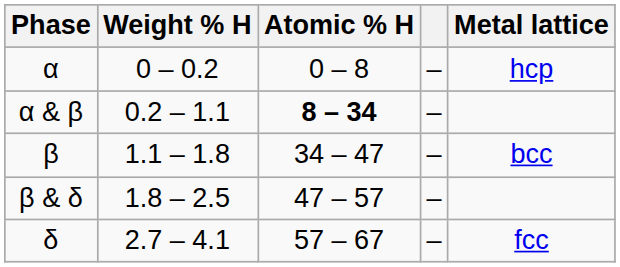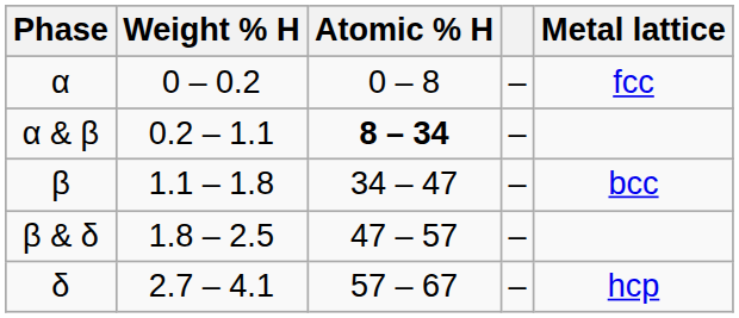α | Metal lattice: hcp -> fcc
δ | Metal lattice: fcc -> hcp
